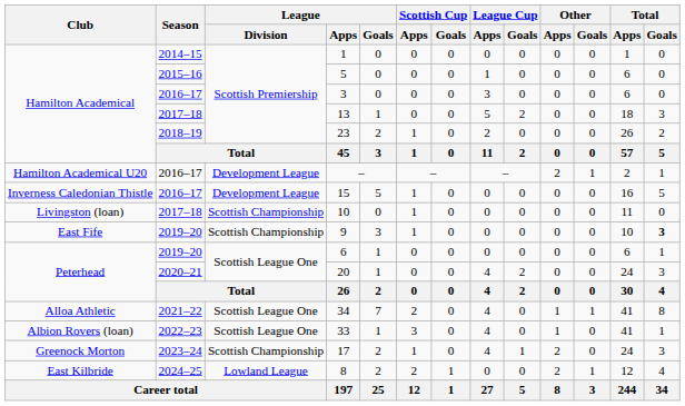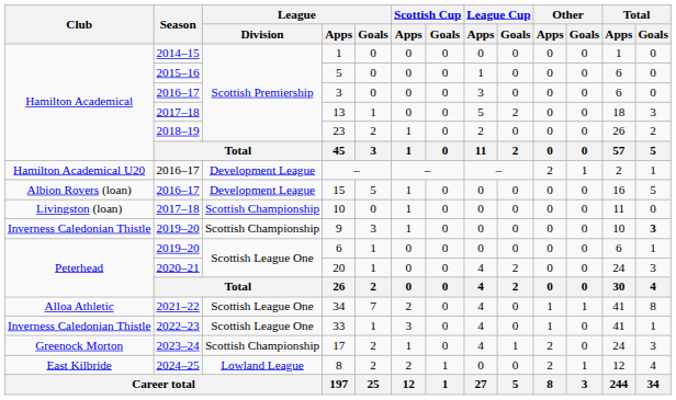15 | Club: Inverness Caledonian Thistle -> Albion Rovers (loan)
9 | Club: East Fife -> Inverness Caledonian Thistle
33 | Club: Albion Rovers (loan) -> Inverness Caledonian Thistle
